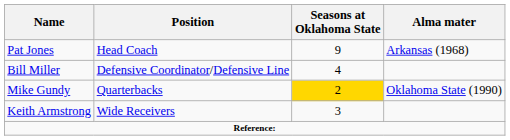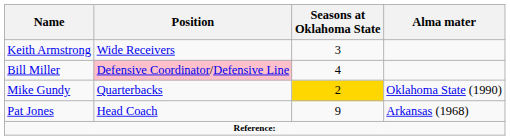rows swapped: Pat Jones <-> Keith Armstrong
Bill Miller | Position: no background -> pink background
